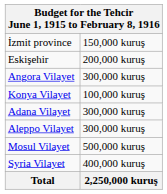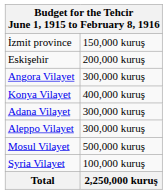Konya Vilayet | column 2: 100,000 kuruş -> 400,000 kuruş
Syria Vilayet | column 2: 400,000 kuruş -> 100,000 kuruş
